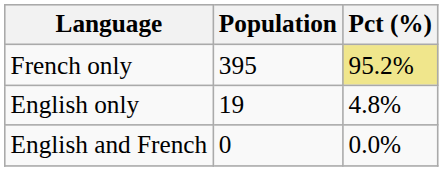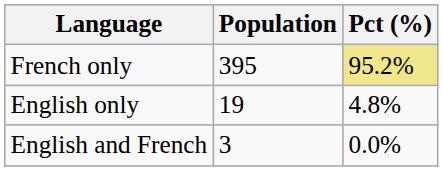English and French | Population: 0 -> 3
